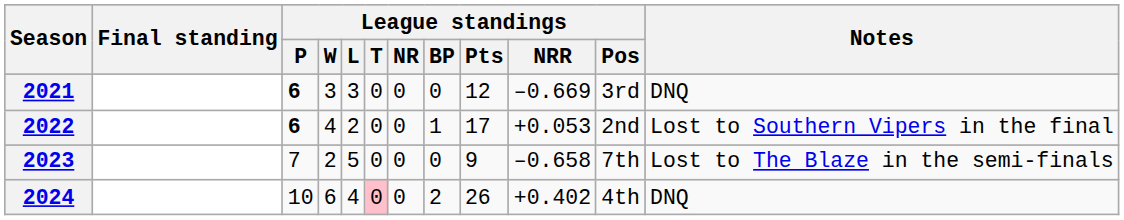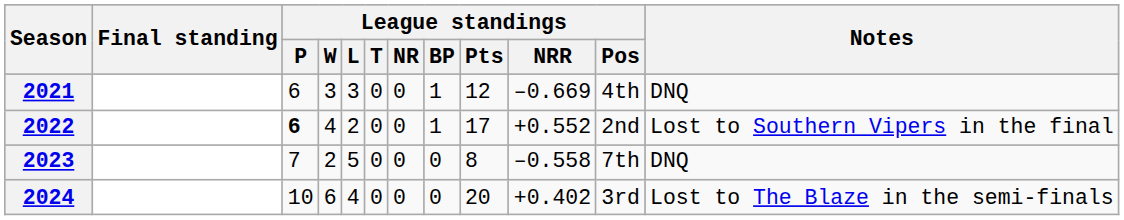2021 | League standings / P: bold -> normal
2021 | League standings / BP: 0 -> 1
2021 | League standings / Pos: 3rd -> 4th
2022 | League standings / NRR: +0.053 -> +0.552
2023 | League standings / Pts: 9 -> 8
2023 | League standings / NRR: –0.658 -> –0.558
2023 | Notes: Lost to The Blaze in the semi-finals -> DNQ
2024 | League standings / T: pink background -> no background
2024 | League standings / BP: 2 -> 0
2024 | League standings / Pts: 26 -> 20
2024 | League standings / Pos: 4th -> 3rd
2024 | Notes: DNQ -> Lost to The Blaze in the semi-finals
